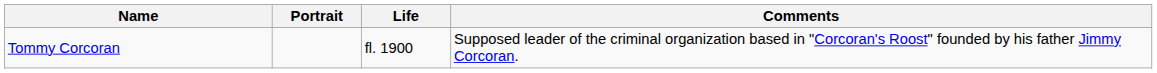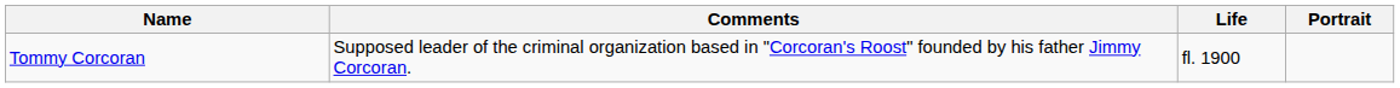columns swapped: Portrait <-> Comments
